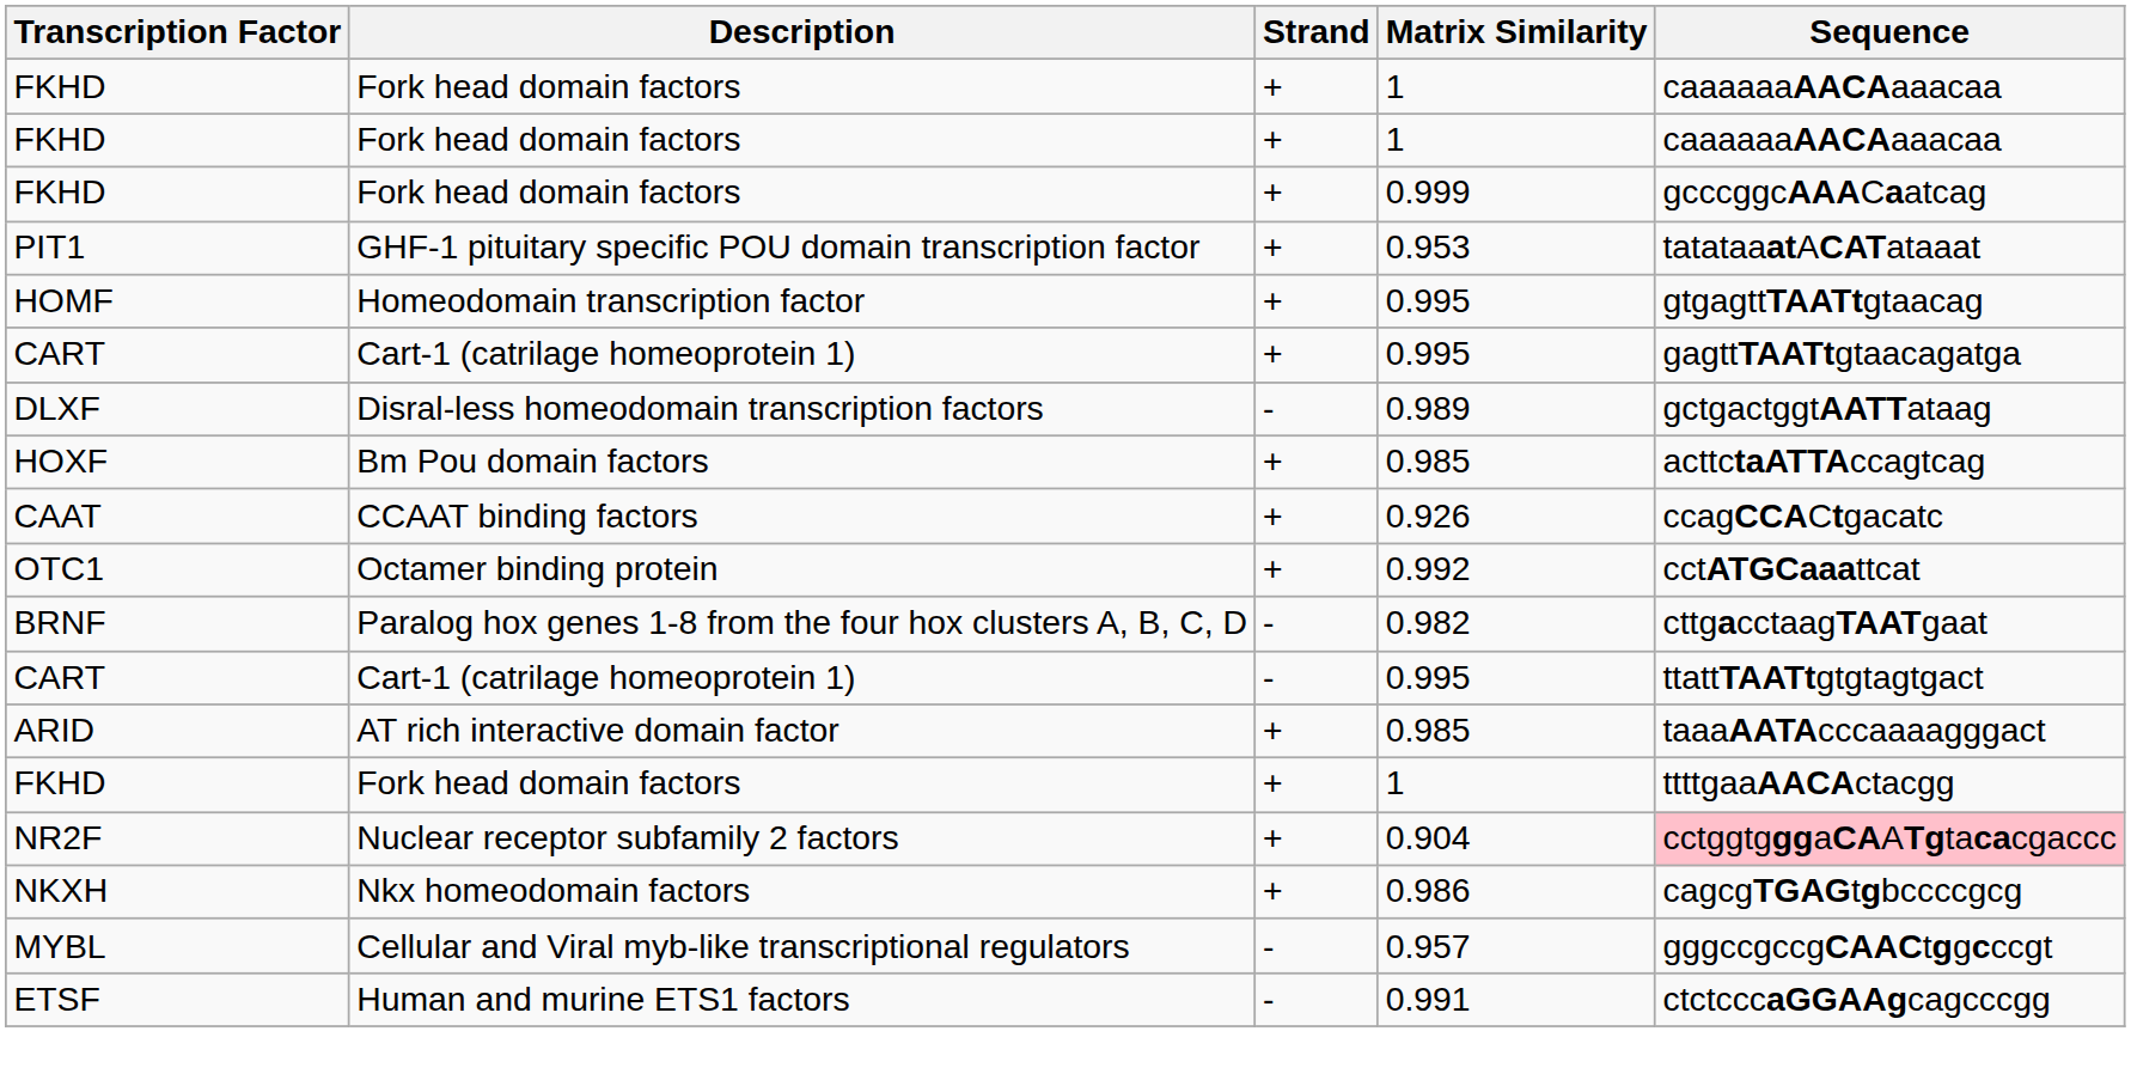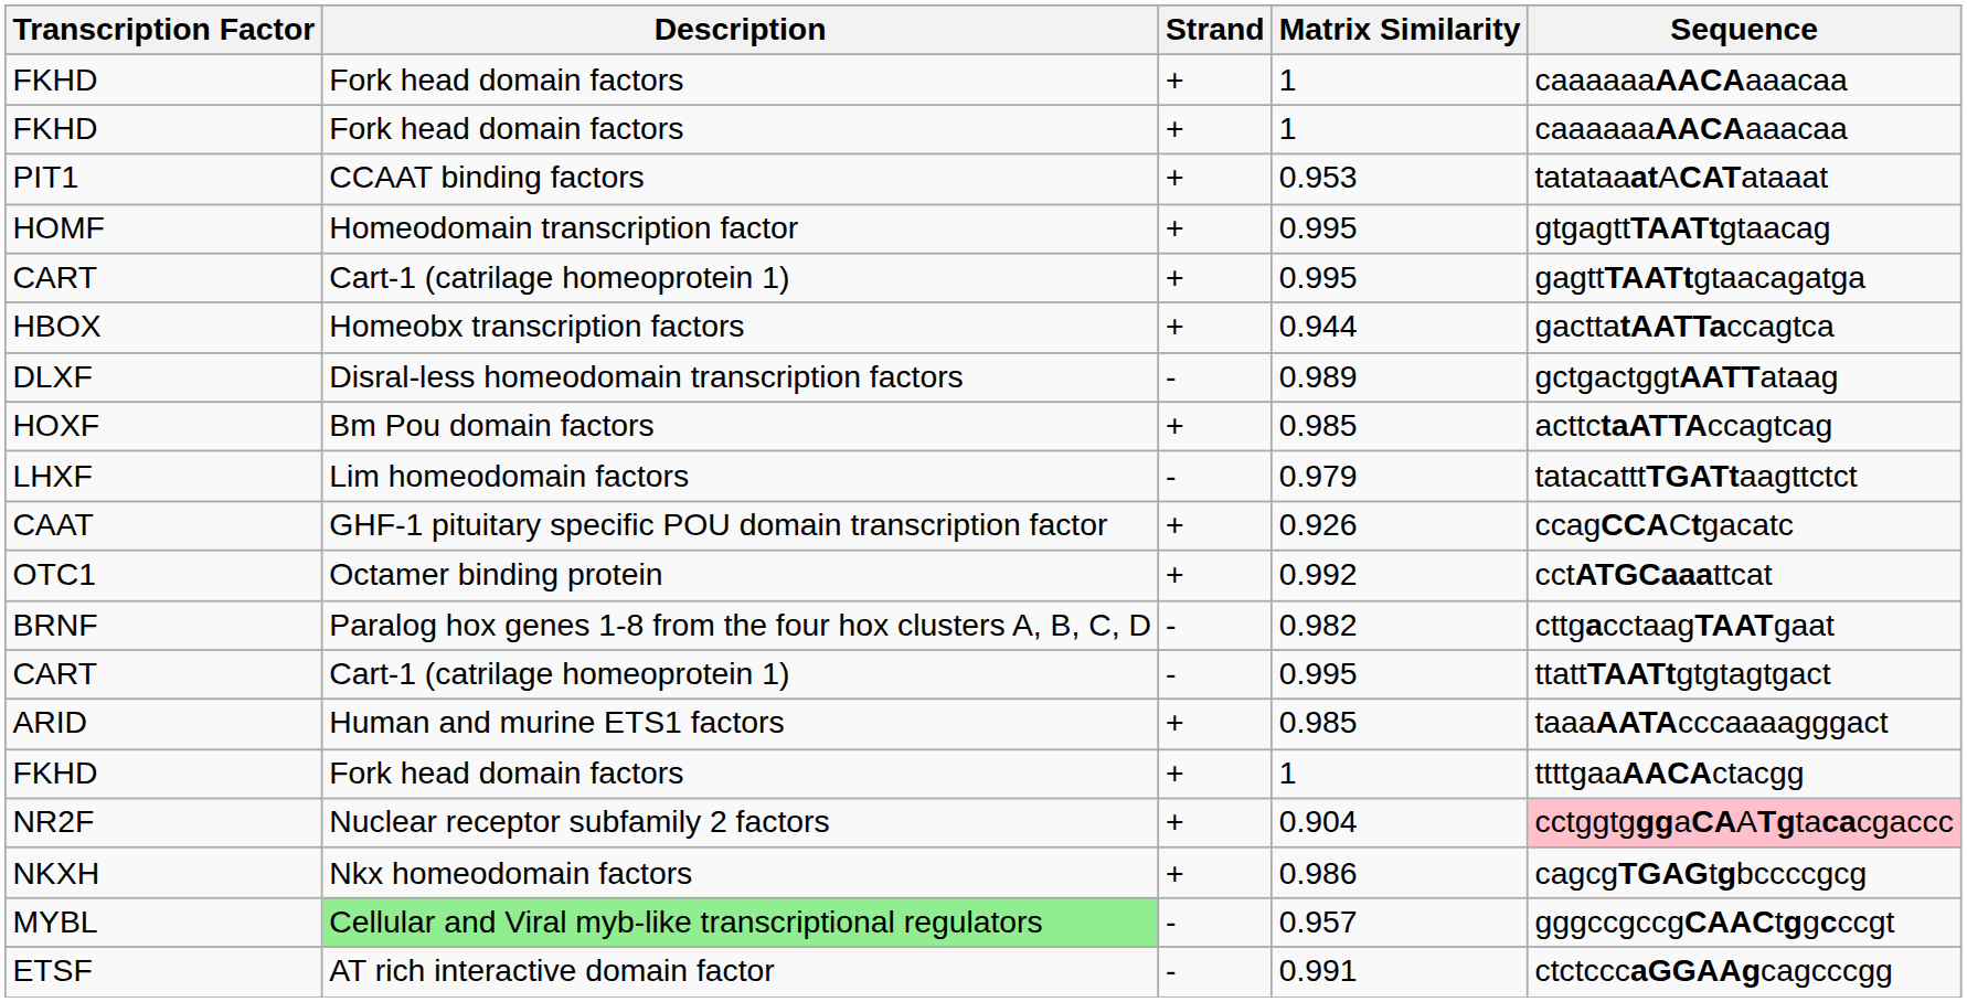- row: FKHD | Fork head domain factors | + | 0.999 | gcccggcAAACaatcag
PIT1 | Description: GHF-1 pituitary specific POU domain transcription factor -> CCAAT binding factors
+ row: HBOX | Homeobx transcription factors | + | 0.944 | gacttatAATTaccagtca
+ row: LHXF | Lim homeodomain factors | - | 0.979 | tatacatttTGATtaagttctct
CAAT | Description: CCAAT binding factors -> GHF-1 pituitary specific POU domain transcription factor
ARID | Description: AT rich interactive domain factor -> Human and murine ETS1 factors
MYBL | Description: no background -> lightgreen background
ETSF | Description: Human and murine ETS1 factors -> AT rich interactive domain factor
